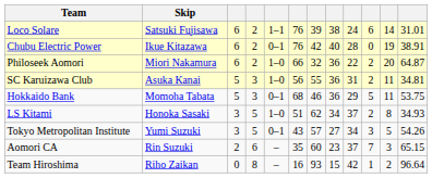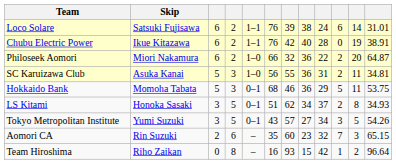Chubu Electric Power | column 5: 0–1 -> 1–1
LS Kitami | column 5: 1–0 -> 0–1
Aomori CA | column 9: 37 -> 32
